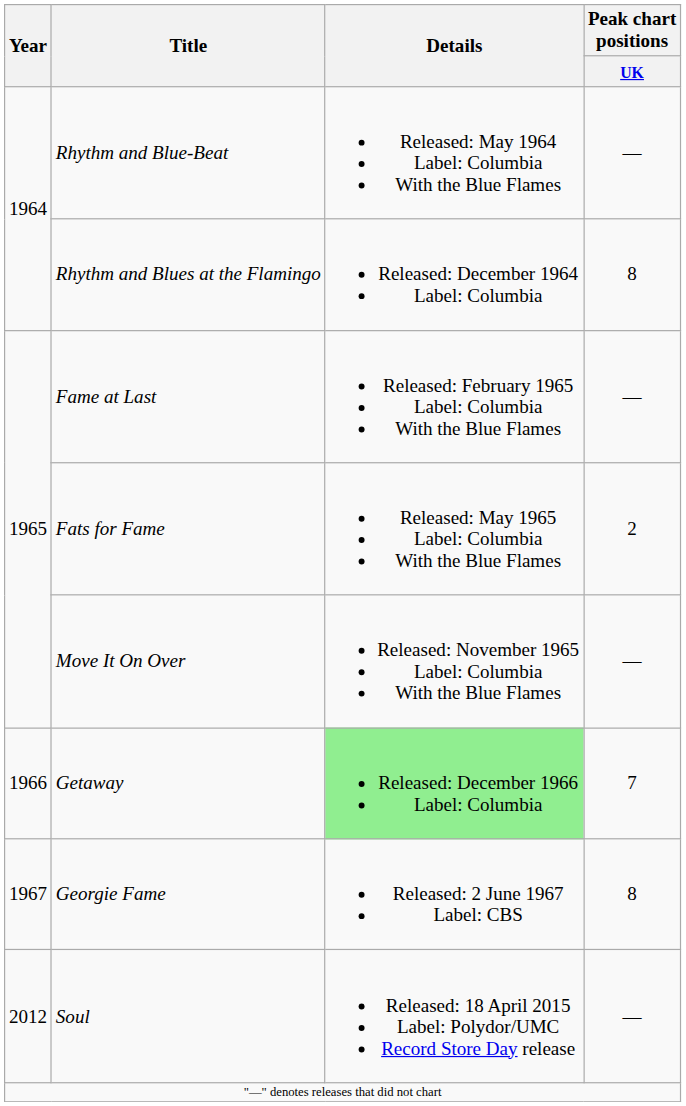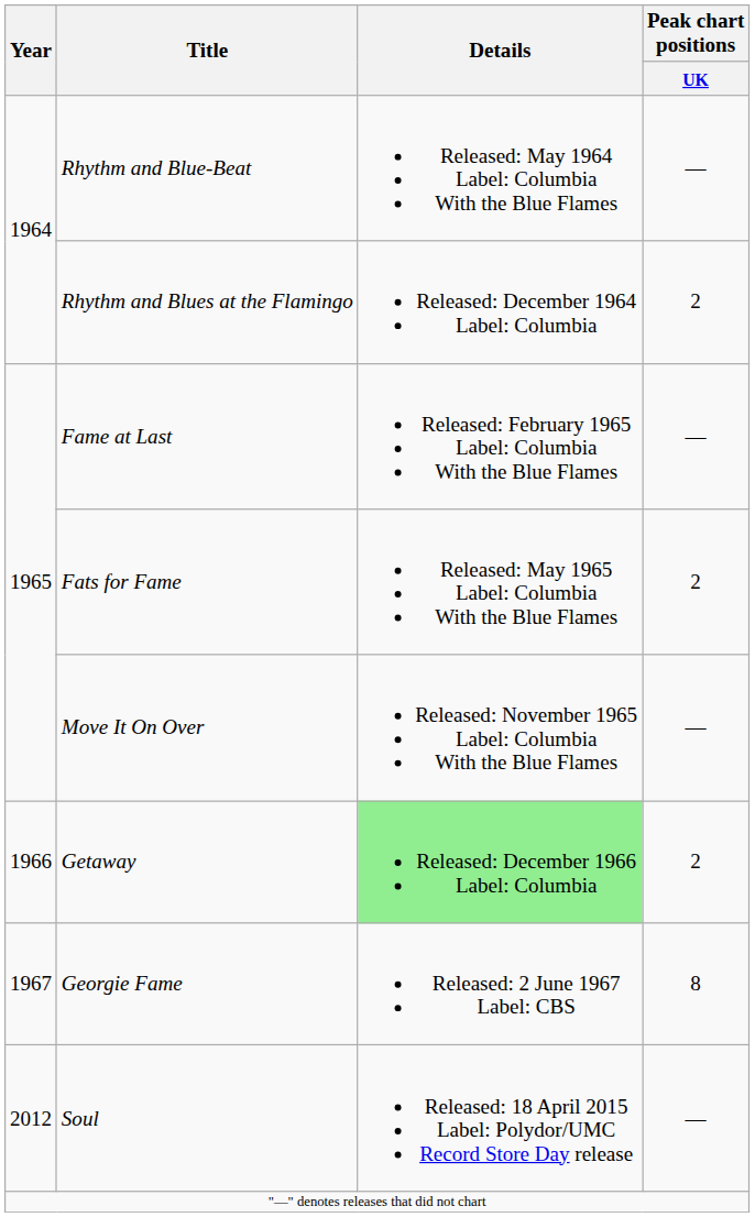Rhythm and Blues at the Flamingo | Peak chart positions / UK: 8 -> 2
Getaway | Peak chart positions / UK: 7 -> 2
